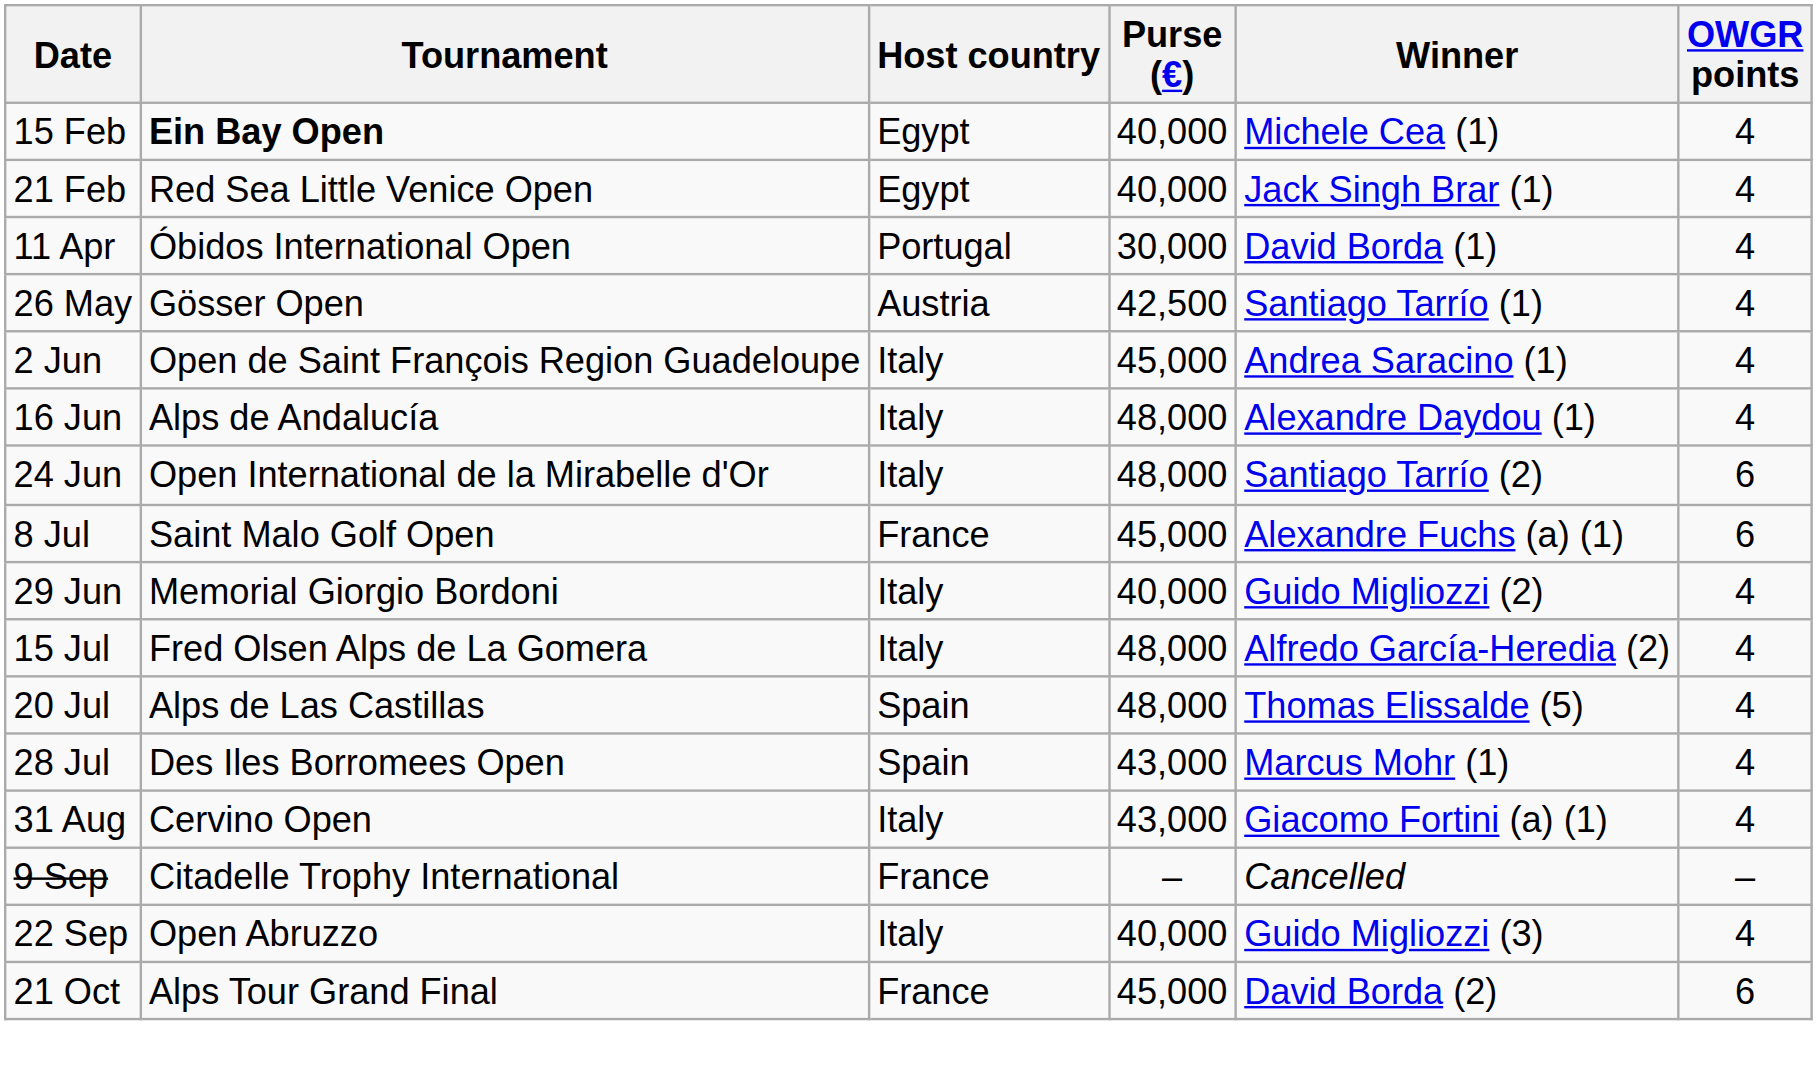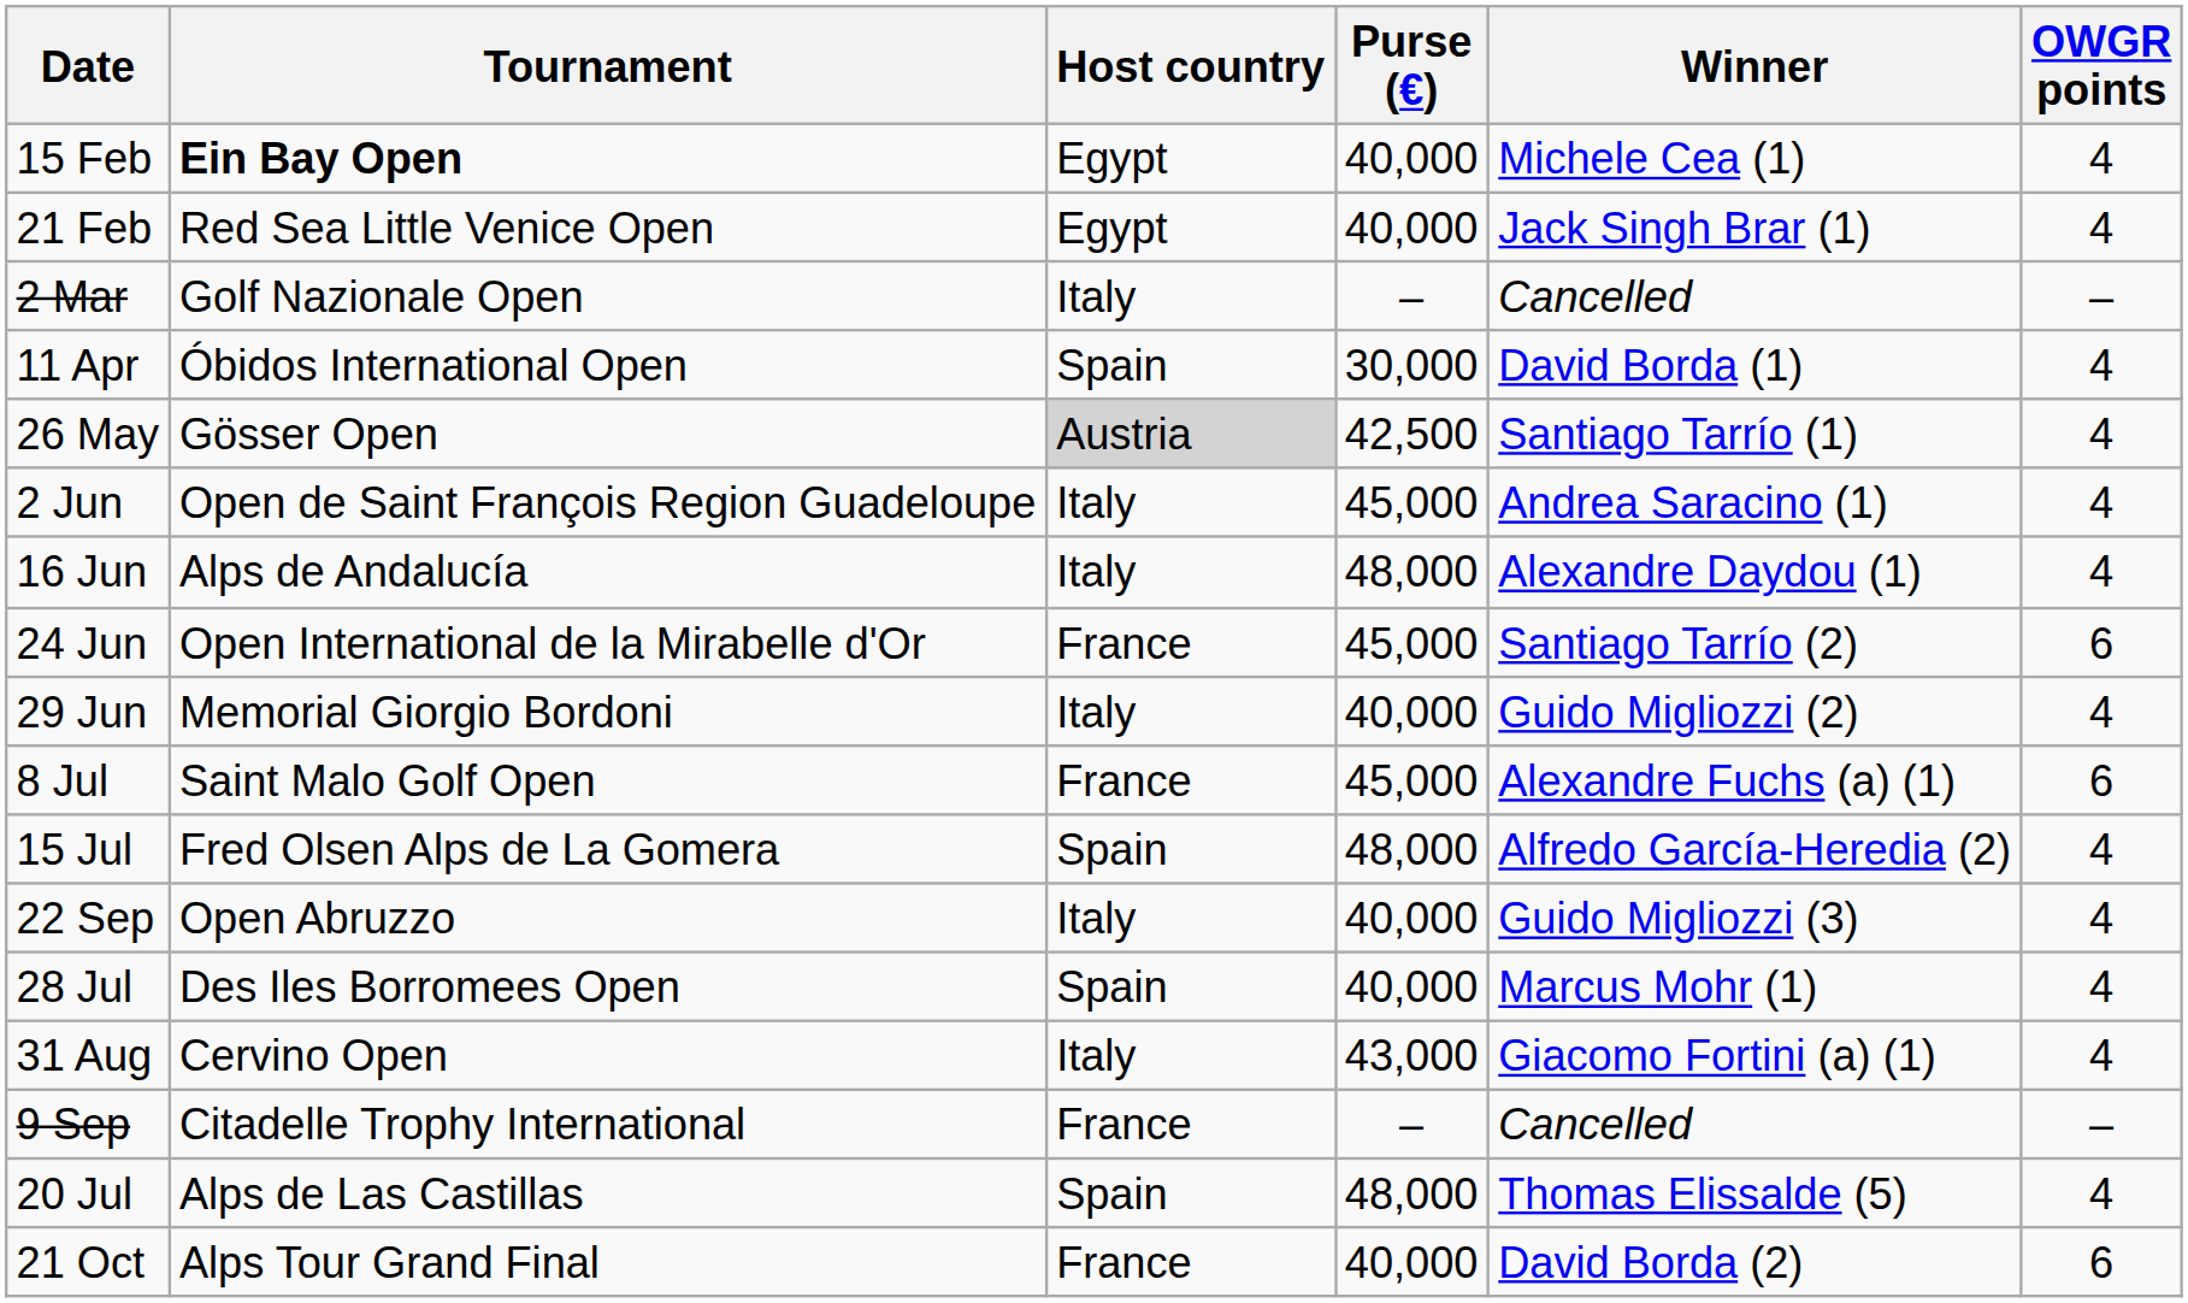+ row: 2 Mar | Golf Nazionale Open | Italy | – | Cancelled | –
11 Apr | Host country: Portugal -> Spain
26 May | Host country: no background -> lightgrey background
24 Jun | Host country: Italy -> France
24 Jun | Purse (€): 48,000 -> 45,000
rows swapped: 29 Jun <-> 8 Jul
15 Jul | Host country: Italy -> Spain
rows swapped: 20 Jul <-> 22 Sep
28 Jul | Purse (€): 43,000 -> 40,000
21 Oct | Purse (€): 45,000 -> 40,000
